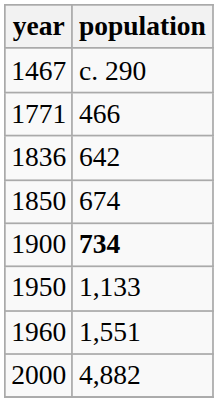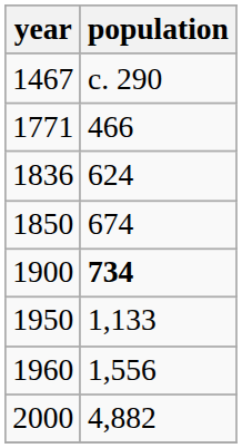1836 | population: 642 -> 624
1960 | population: 1,551 -> 1,556
